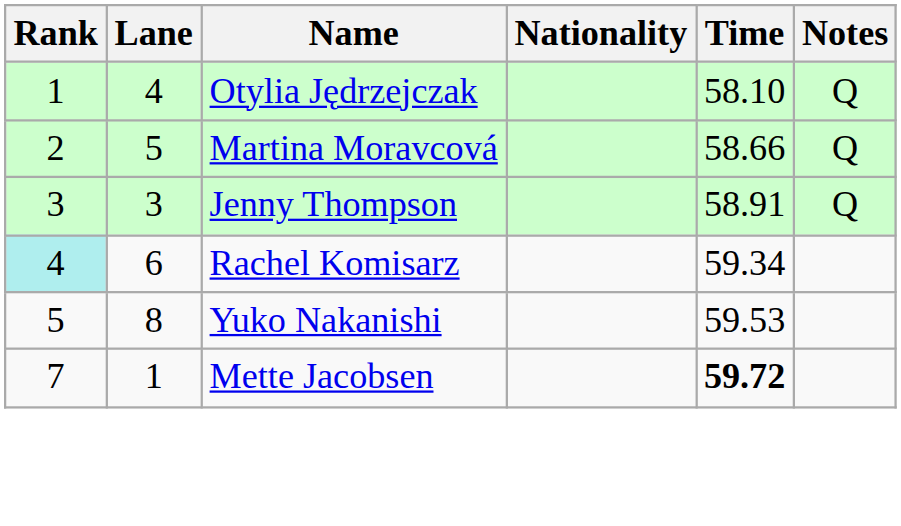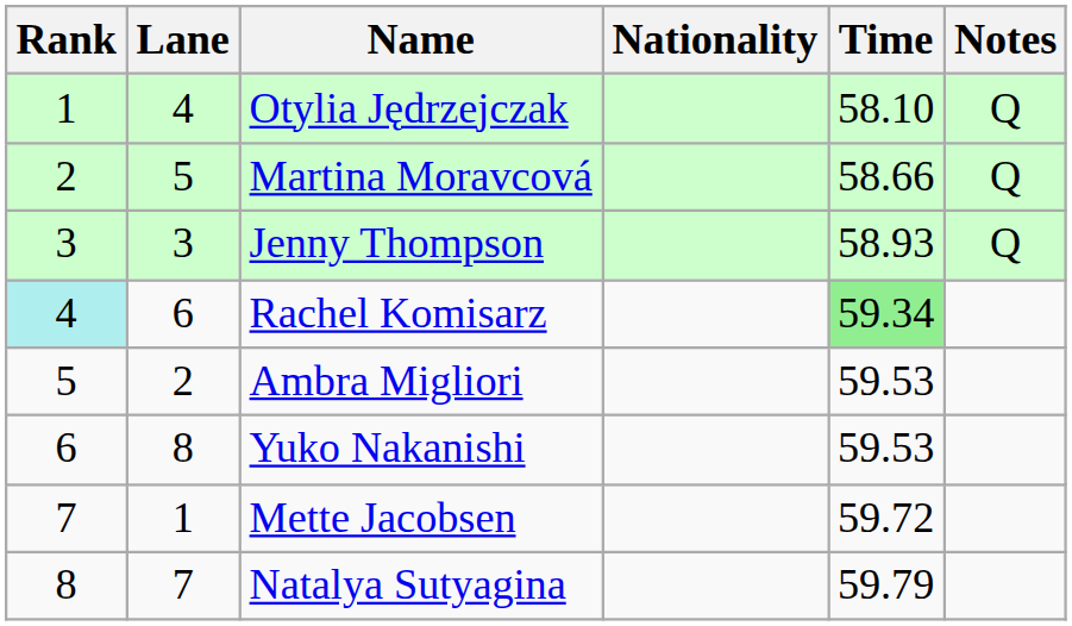Jenny Thompson | Time: 58.91 -> 58.93
Rachel Komisarz | Time: no background -> lightgreen background
+ row: 5 | 2 | Ambra Migliori | 59.53
Yuko Nakanishi | Rank: 5 -> 6
Mette Jacobsen | Time: bold -> normal
+ row: 8 | 7 | Natalya Sutyagina | 59.79
